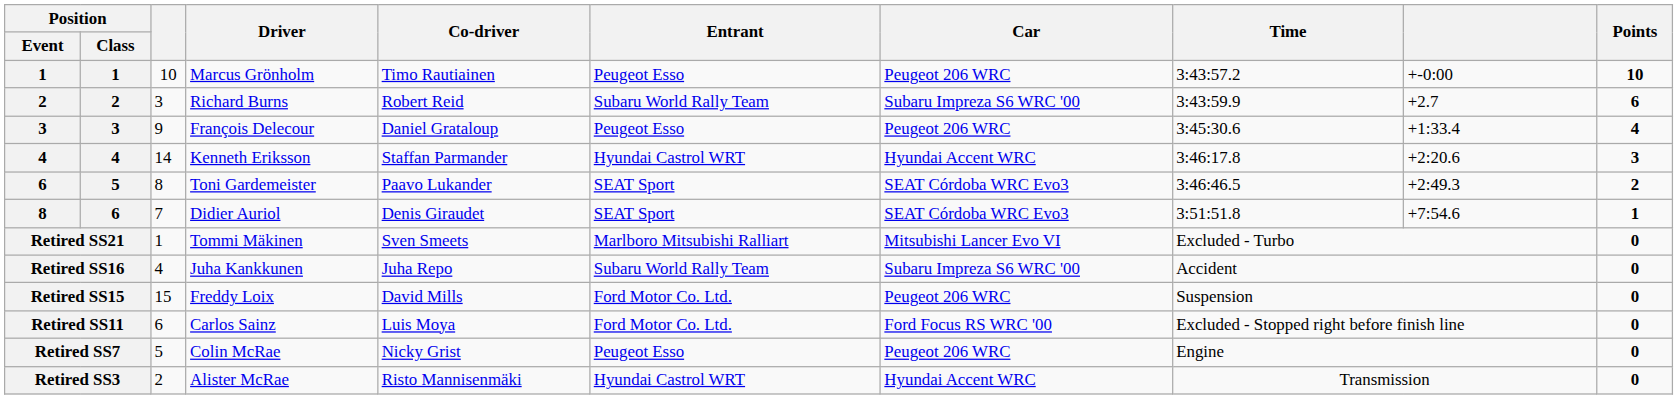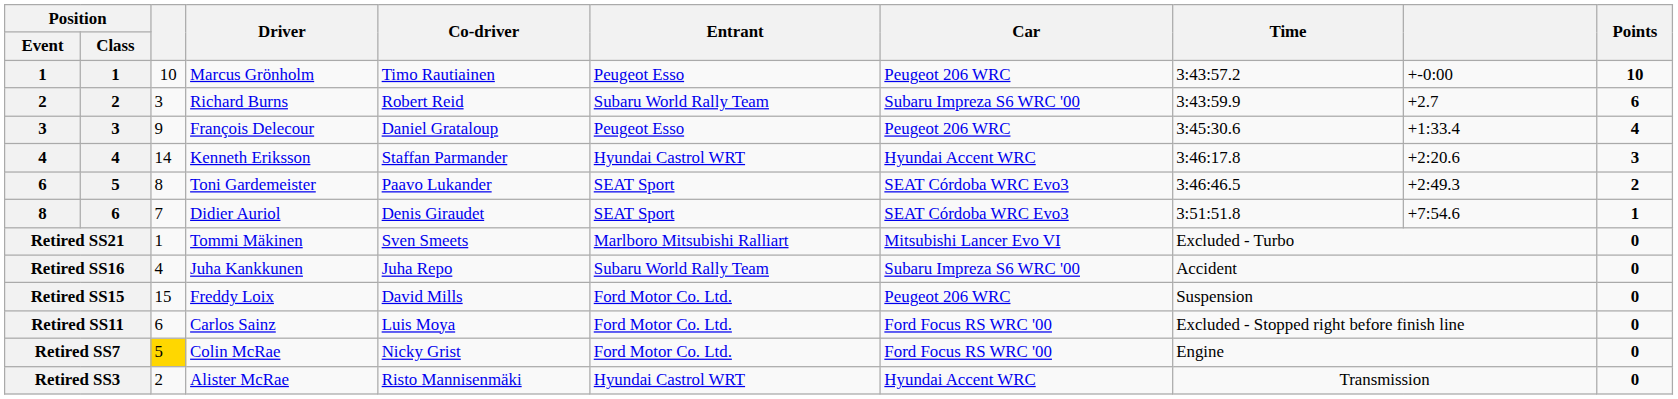Retired SS7 | column 3: no background -> gold background
Retired SS7 | Entrant: Peugeot Esso -> Ford Motor Co. Ltd.
Retired SS7 | Car: Peugeot 206 WRC -> Ford Focus RS WRC '00
